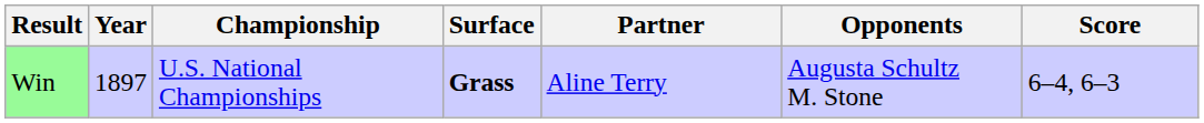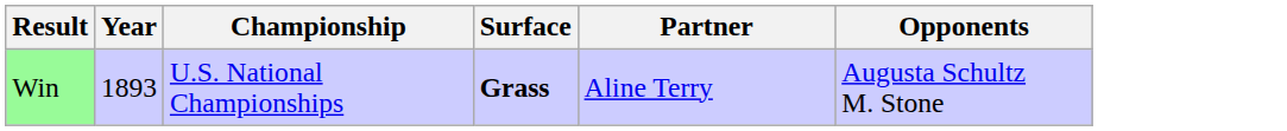- column: Score | 6–4, 6–3
Win | Year: 1897 -> 1893
